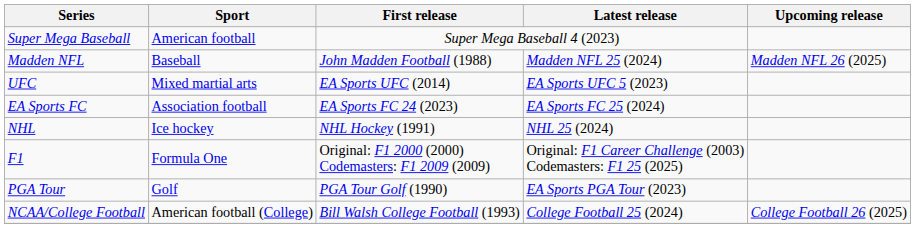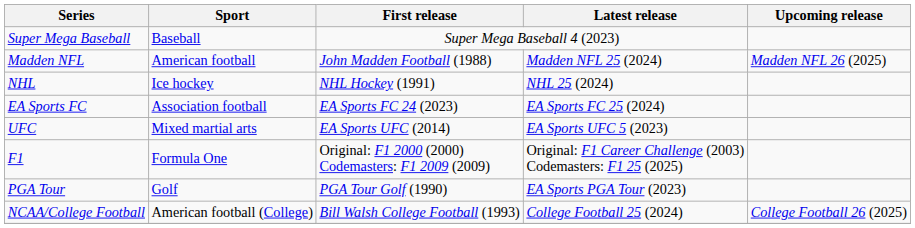Super Mega Baseball | Sport: American football -> Baseball
Madden NFL | Sport: Baseball -> American football
rows swapped: NHL <-> UFC
